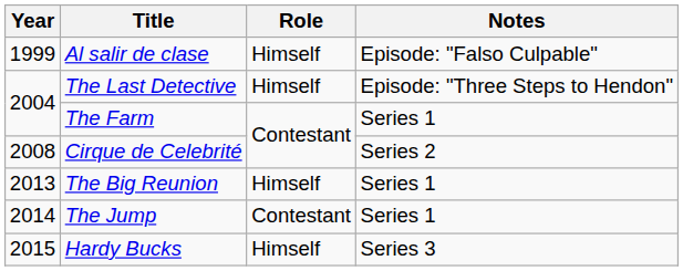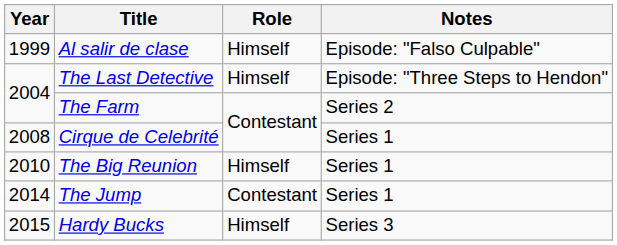The Farm | Notes: Series 1 -> Series 2
Cirque de Celebrité | Notes: Series 2 -> Series 1
The Big Reunion | Year: 2013 -> 2010
